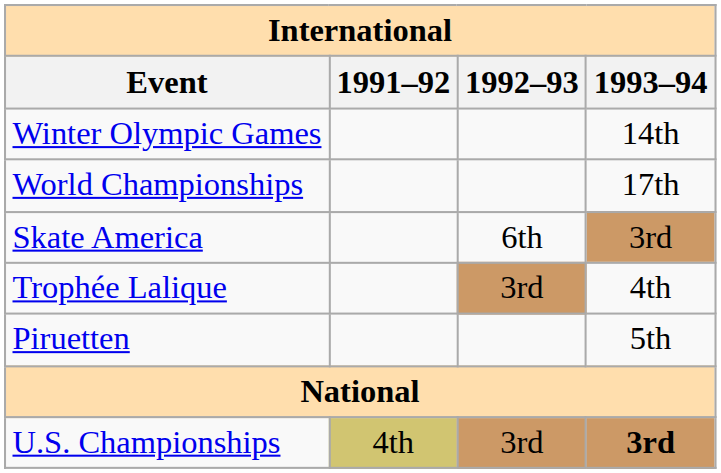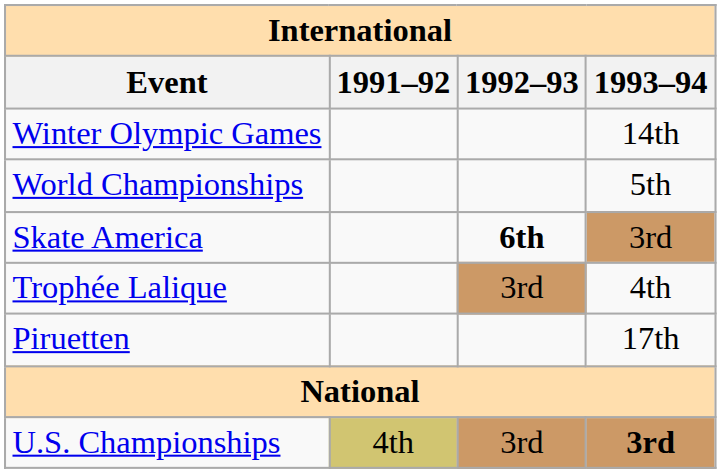World Championships | International / 1993–94: 17th -> 5th
Skate America | International / 1992–93: normal -> bold
Piruetten | International / 1993–94: 5th -> 17th
